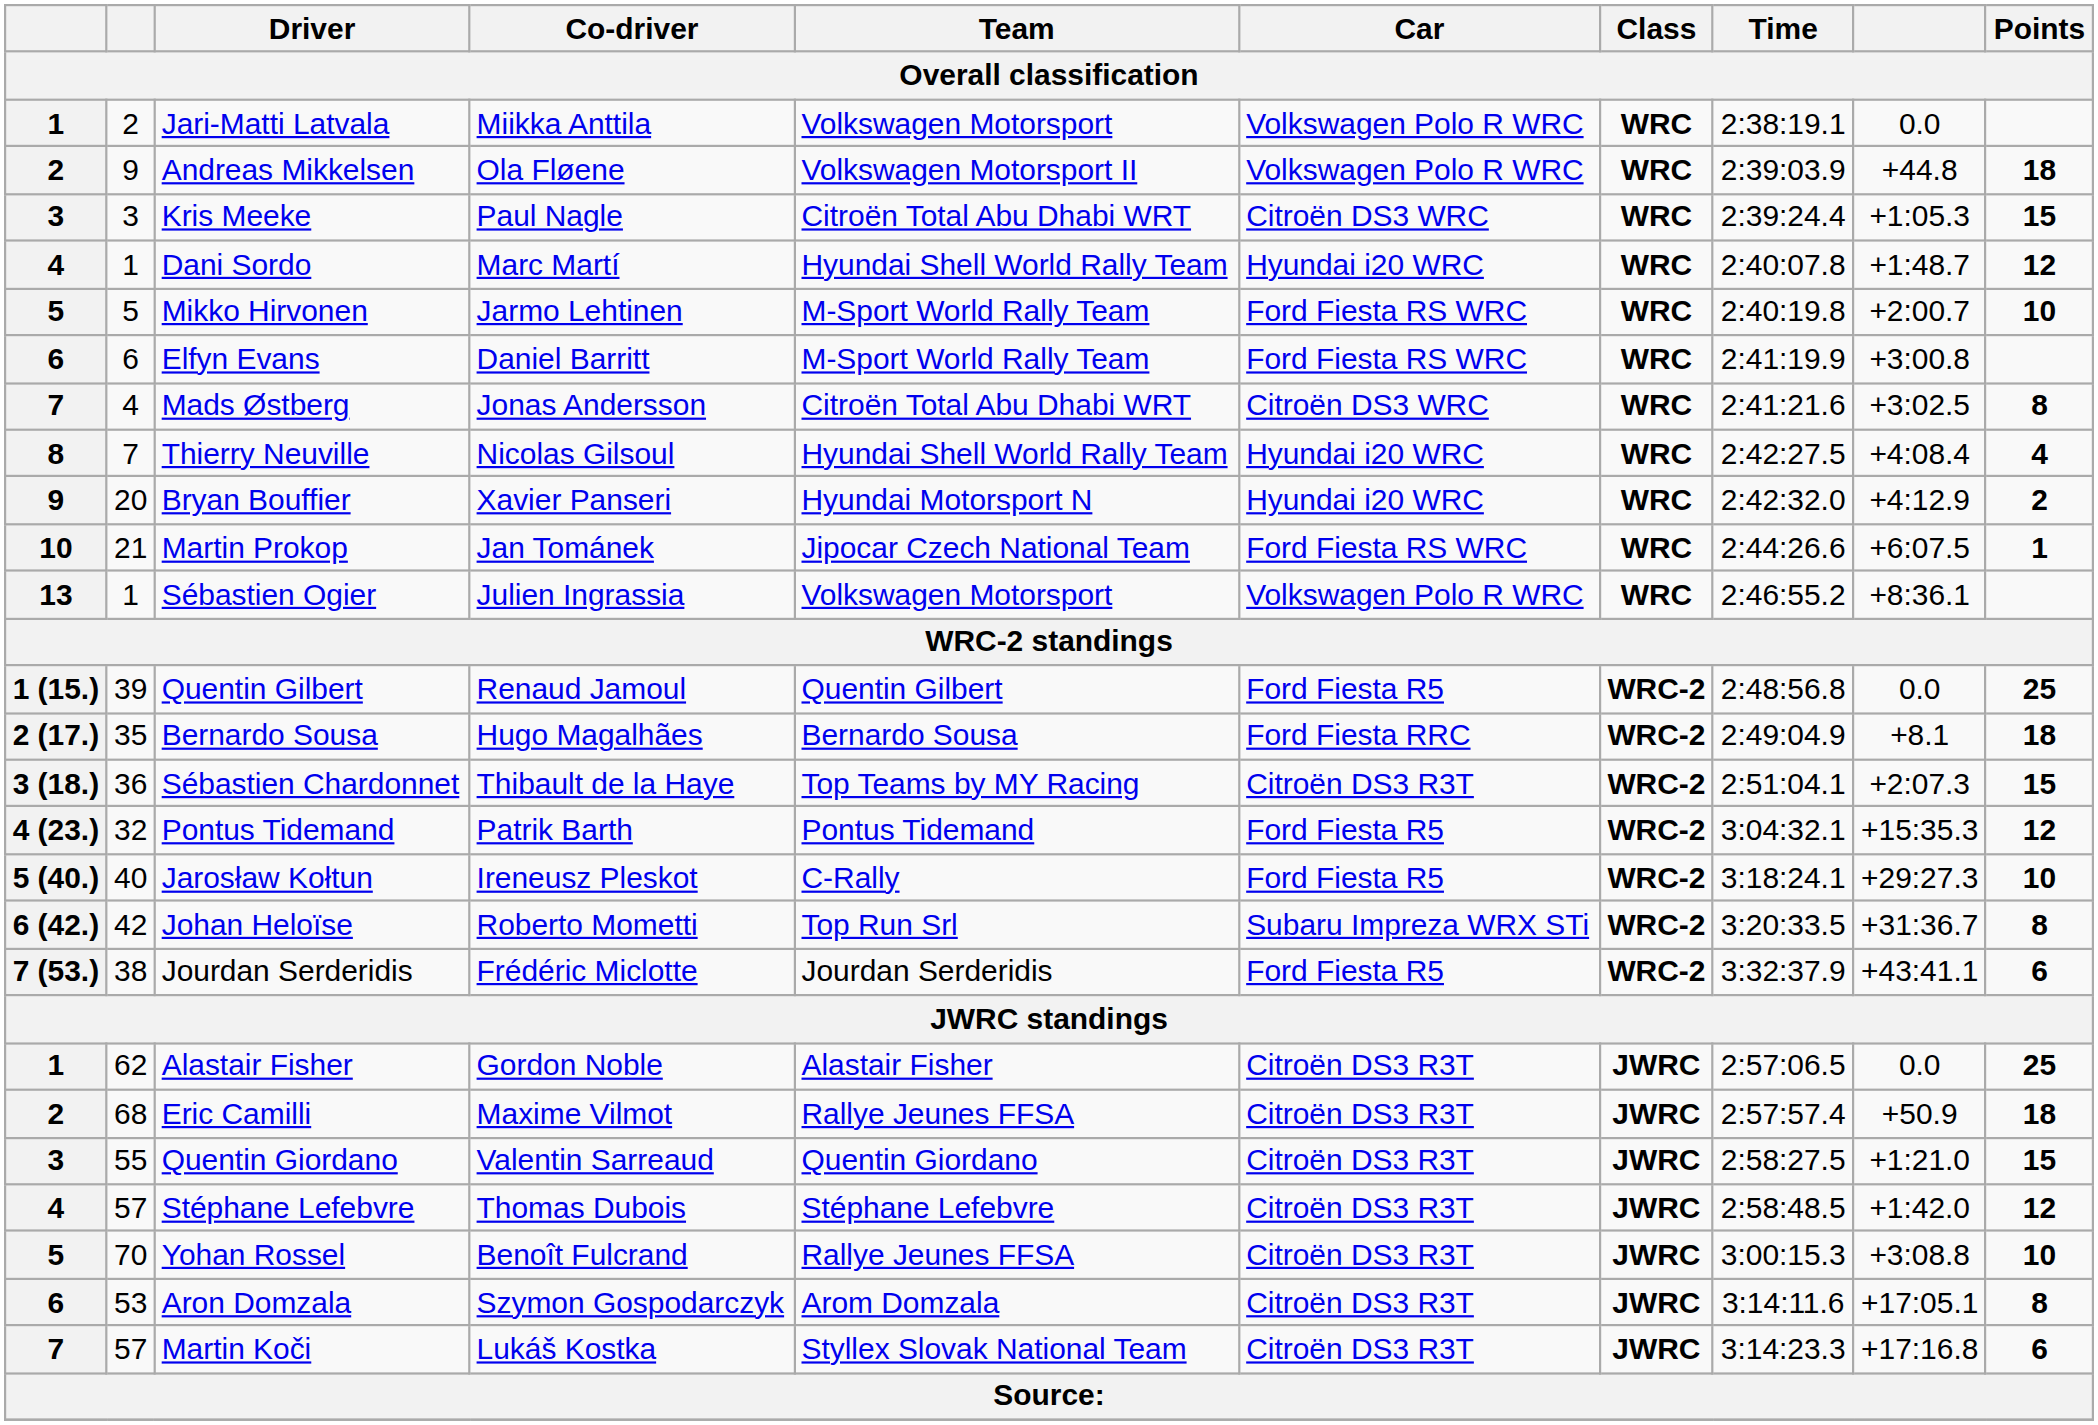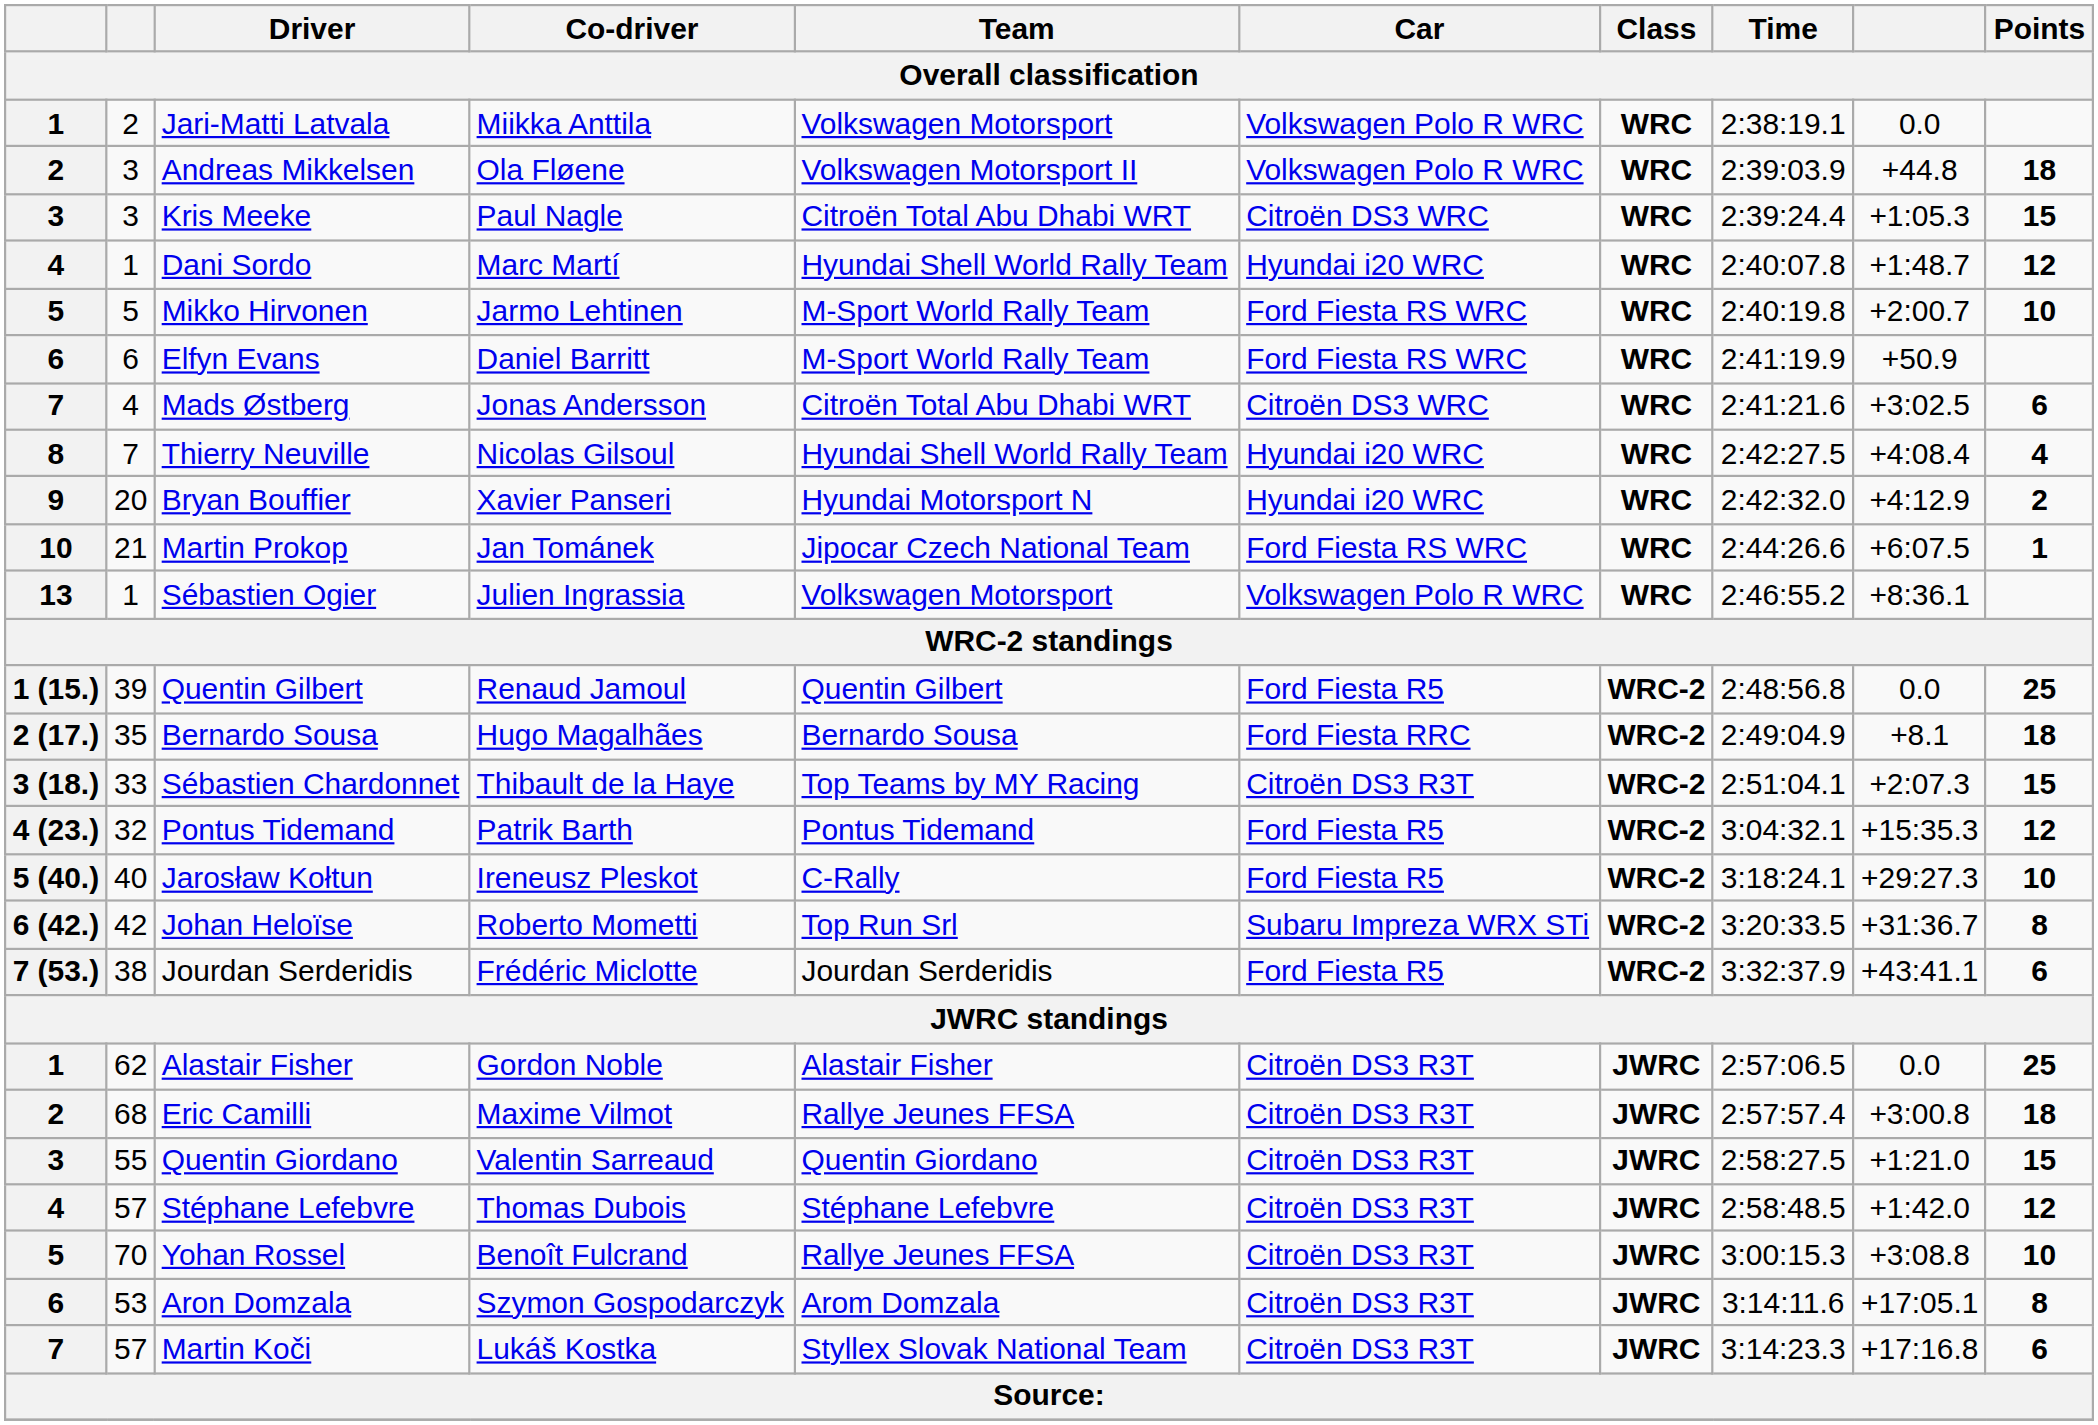Andreas Mikkelsen | column 2: 9 -> 3
Elfyn Evans | column 9: +3:00.8 -> +50.9
Mads Østberg | Points: 8 -> 6
Sébastien Chardonnet | column 2: 36 -> 33
Eric Camilli | column 9: +50.9 -> +3:00.8
